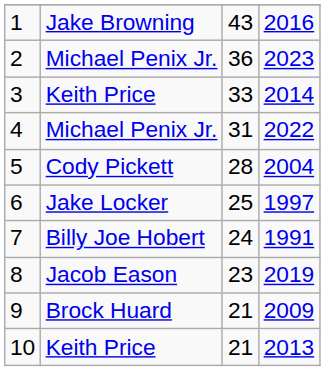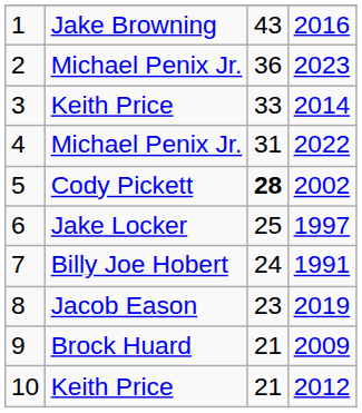5 | column 3: normal -> bold
5 | column 4: 2004 -> 2002
10 | column 4: 2013 -> 2012
